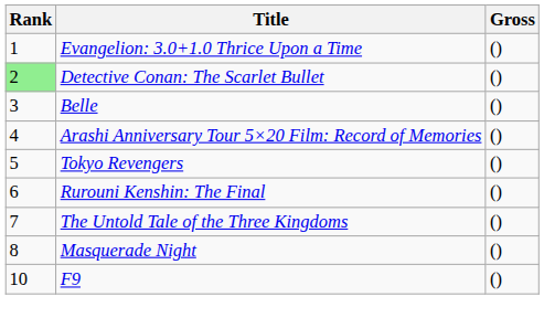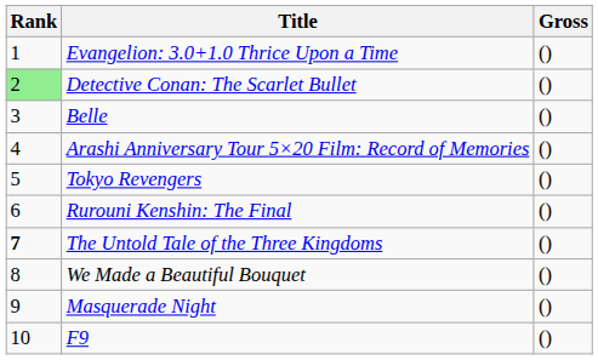The Untold Tale of the Three Kingdoms | Rank: normal -> bold
+ row: 8 | We Made a Beautiful Bouquet | ()
Masquerade Night | Rank: 8 -> 9
